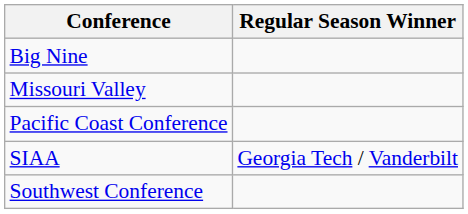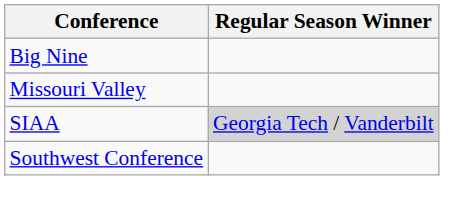- row: Pacific Coast Conference
SIAA | Regular Season Winner: no background -> lightgrey background
